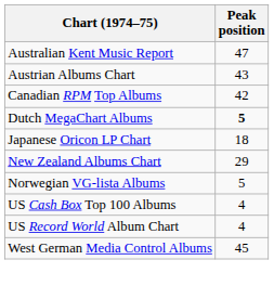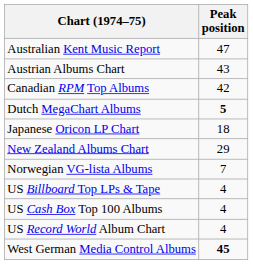Norwegian VG-lista Albums | Peak position: 5 -> 7
+ row: US Billboard Top LPs & Tape | 4
West German Media Control Albums | Peak position: normal -> bold
